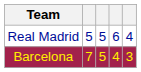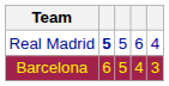Real Madrid | column 2: normal -> bold
Barcelona | column 2: 7 -> 6
